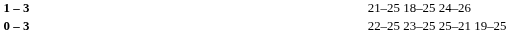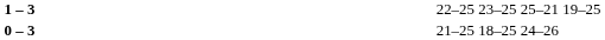1 – 3 | column 4: 21–25 18–25 24–26 -> 22–25 23–25 25–21 19–25
0 – 3 | column 4: 22–25 23–25 25–21 19–25 -> 21–25 18–25 24–26
